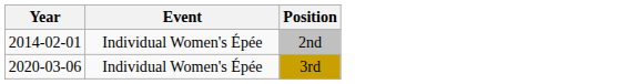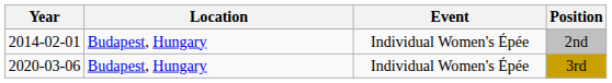+ column: Location | Budapest, Hungary | Budapest, Hungary
